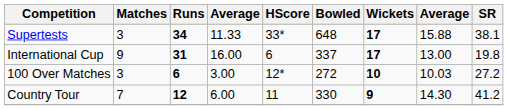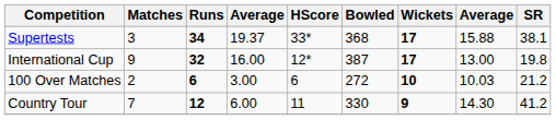Supertests | column 4: 11.33 -> 19.37
Supertests | Bowled: 648 -> 368
International Cup | Runs: 31 -> 32
International Cup | HScore: 6 -> 12*
International Cup | Bowled: 337 -> 387
100 Over Matches | Matches: 3 -> 2
100 Over Matches | HScore: 12* -> 6
100 Over Matches | SR: 27.2 -> 21.2
